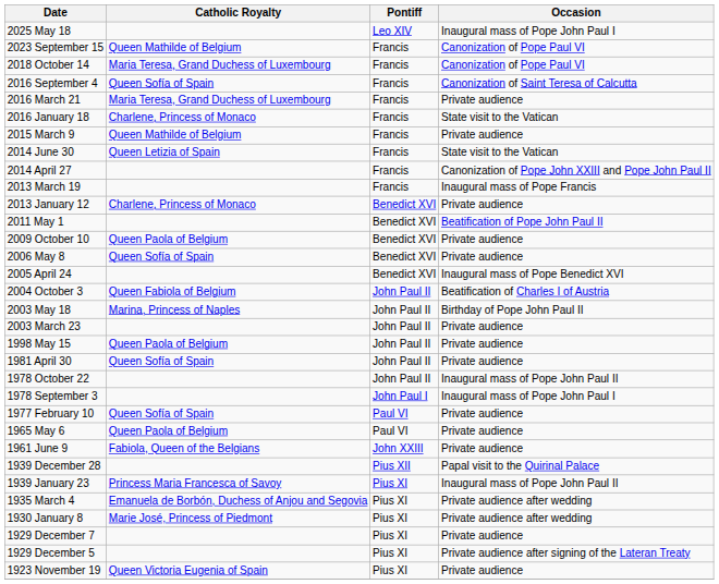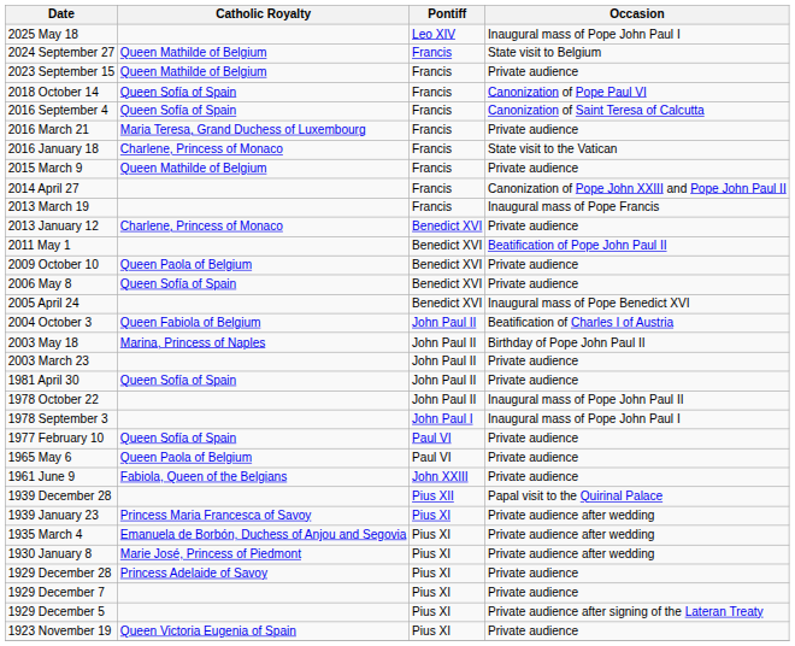+ row: 2024 September 27 | Queen Mathilde of Belgium | Francis | State visit to Belgium
2023 September 15 | Occasion: Canonization of Pope Paul VI -> Private audience
2018 October 14 | Catholic Royalty: Maria Teresa, Grand Duchess of Luxembourg -> Queen Sofía of Spain
- row: 2014 June 30 | Queen Letizia of Spain | Francis | State visit to the Vatican
- row: 1998 May 15 | Queen Paola of Belgium | John Paul II | Private audience
1939 January 23 | Occasion: Inaugural mass of Pope John Paul II -> Private audience after wedding
+ row: 1929 December 28 | Princess Adelaide of Savoy | Pius XI | Private audience
